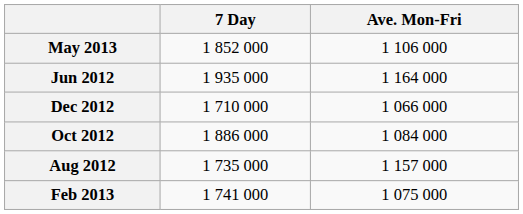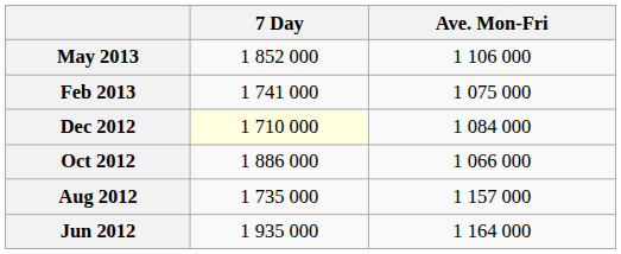rows swapped: Feb 2013 <-> Jun 2012
Dec 2012 | 7 Day: no background -> lightyellow background
Dec 2012 | Ave. Mon-Fri: 1 066 000 -> 1 084 000
Oct 2012 | Ave. Mon-Fri: 1 084 000 -> 1 066 000
